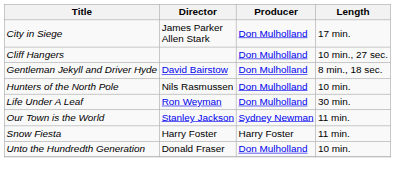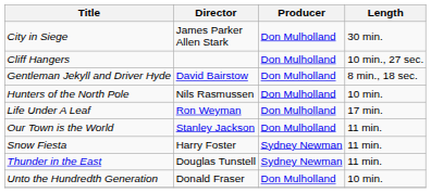City in Siege | Length: 17 min. -> 30 min.
Life Under A Leaf | Length: 30 min. -> 17 min.
Our Town is the World | Producer: Sydney Newman -> Don Mulholland
Snow Fiesta | Producer: Harry Foster -> Sydney Newman
+ row: Thunder in the East | Douglas Tunstell | Sydney Newman | 11 min.
